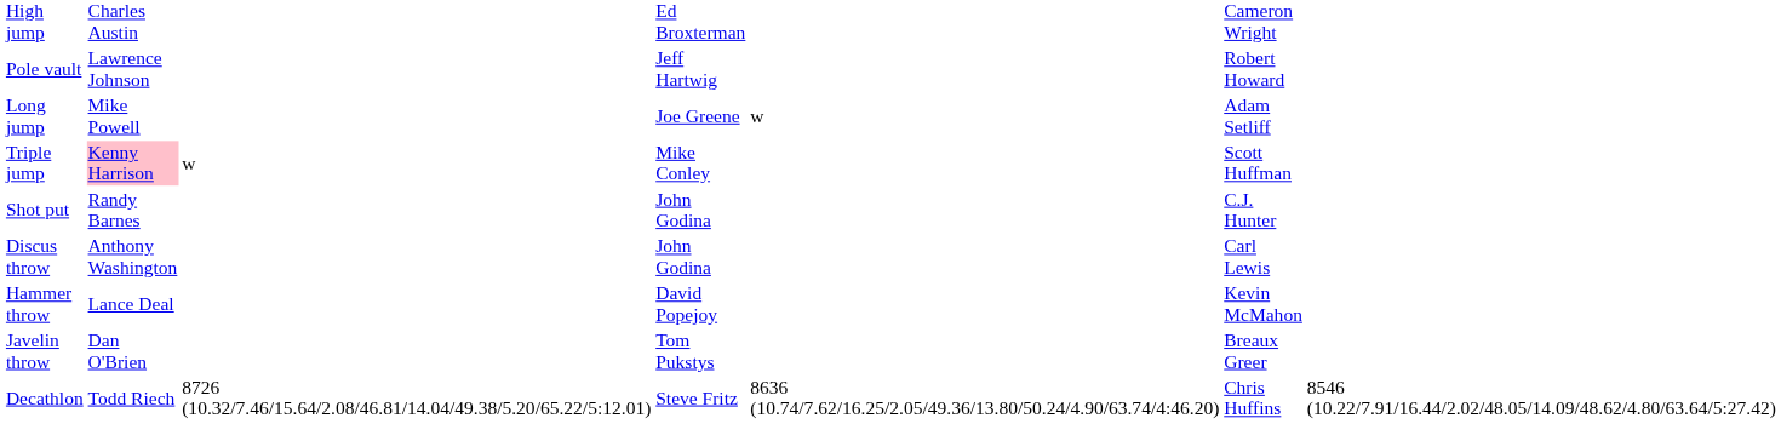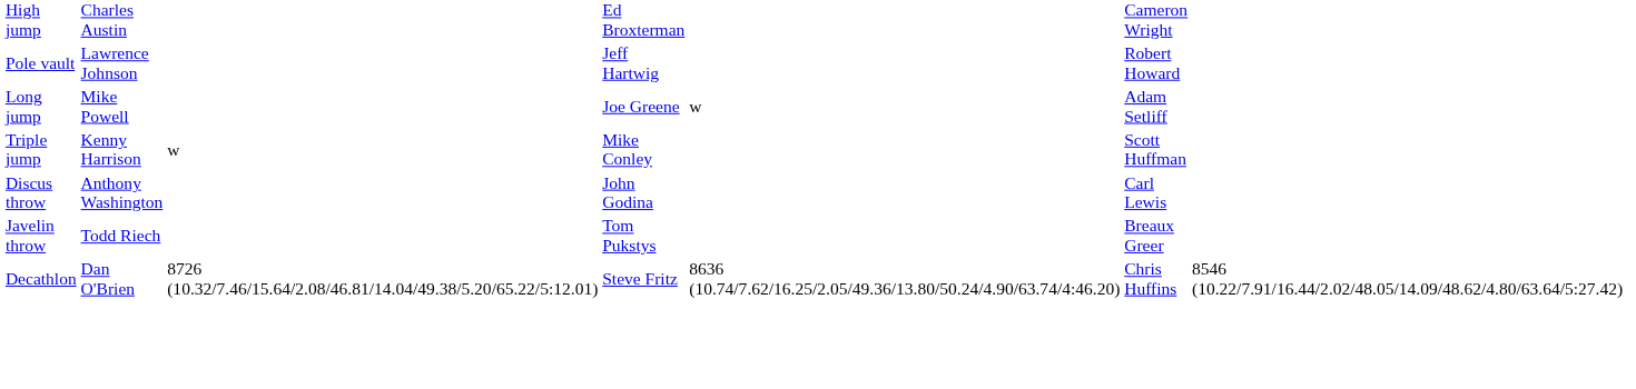Triple jump | column 2: pink background -> no background
- row: Shot put | Randy Barnes | John Godina | C.J. Hunter
- row: Hammer throw | Lance Deal | David Popejoy | Kevin McMahon
Javelin throw | column 2: Dan O'Brien -> Todd Riech
Decathlon | column 2: Todd Riech -> Dan O'Brien
